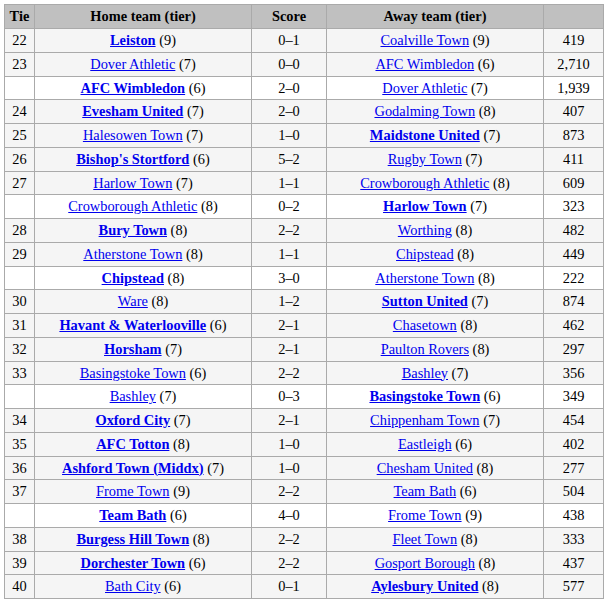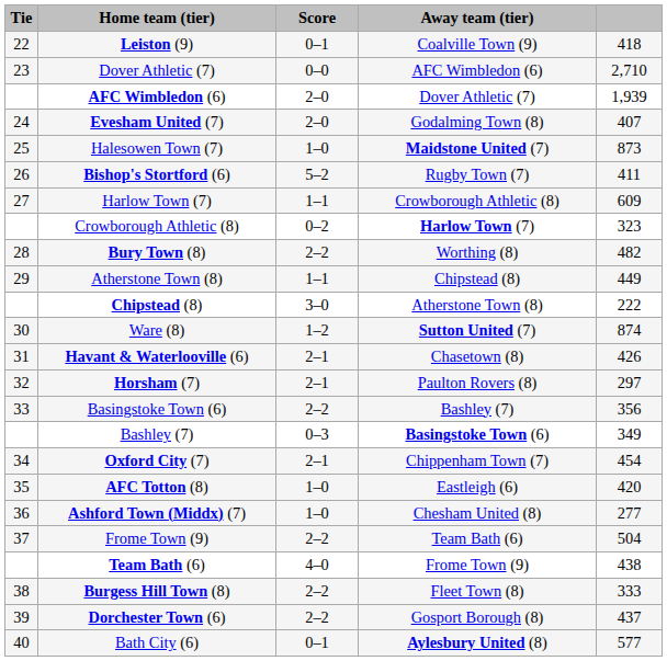Leiston (9) | column 5: 419 -> 418
Havant & Waterlooville (6) | column 5: 462 -> 426
AFC Totton (8) | column 5: 402 -> 420
